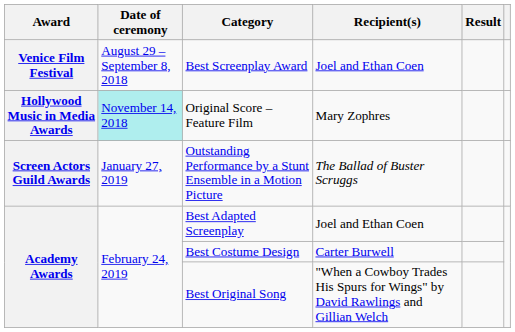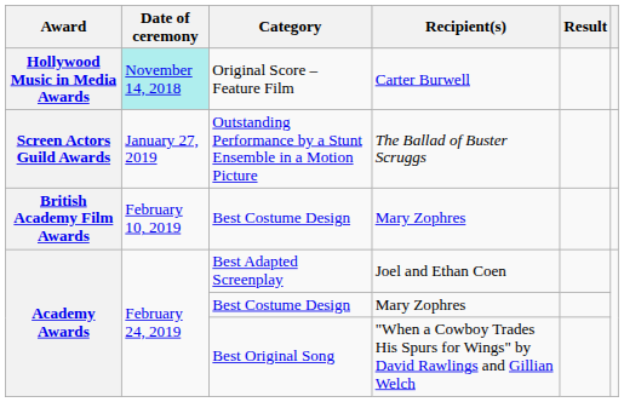- row: Venice Film Festival | August 29 – September 8, 2018 | Best Screenplay Award | Joel and Ethan Coen
Original Score – Feature Film | Recipient(s): Mary Zophres -> Carter Burwell
+ row: British Academy Film Awards | February 10, 2019 | Best Costume Design | Mary Zophres
Academy Awards / Best Costume Design | Recipient(s): Carter Burwell -> Mary Zophres
